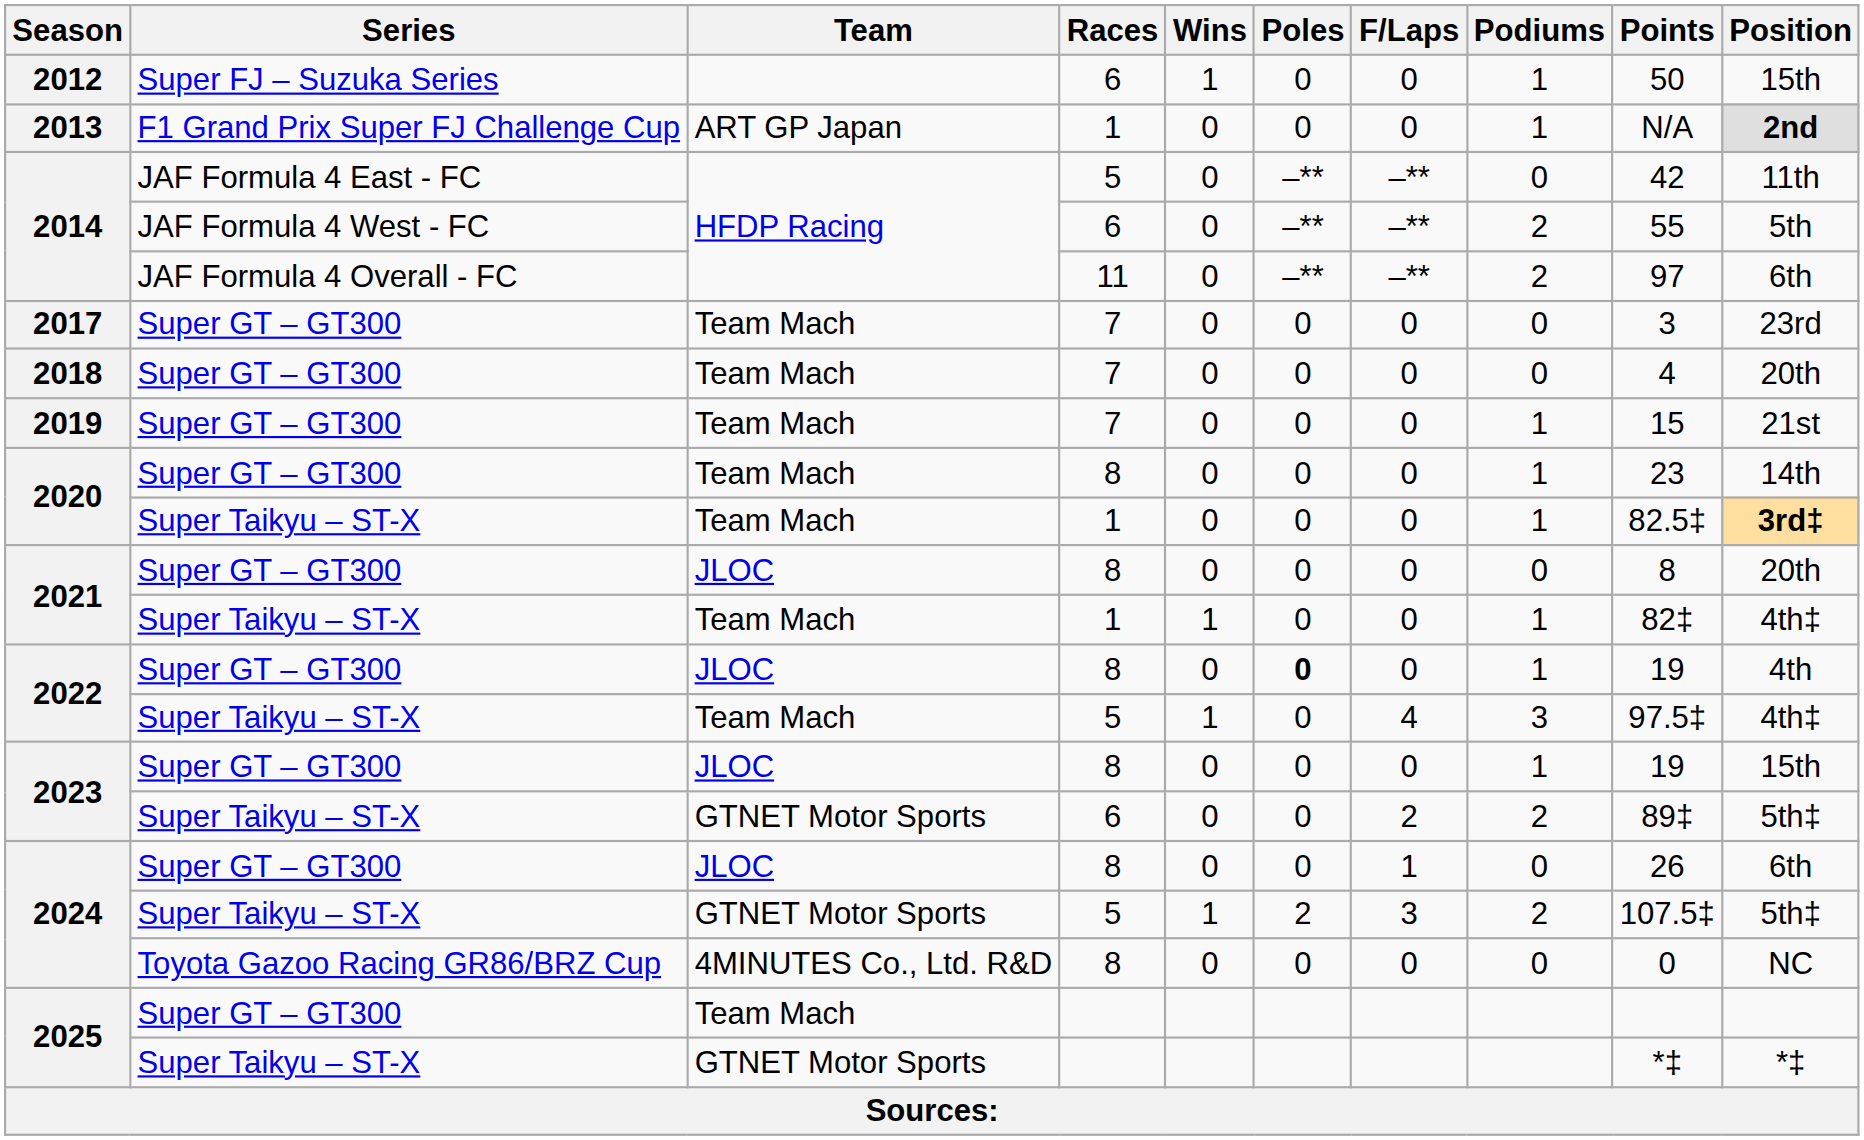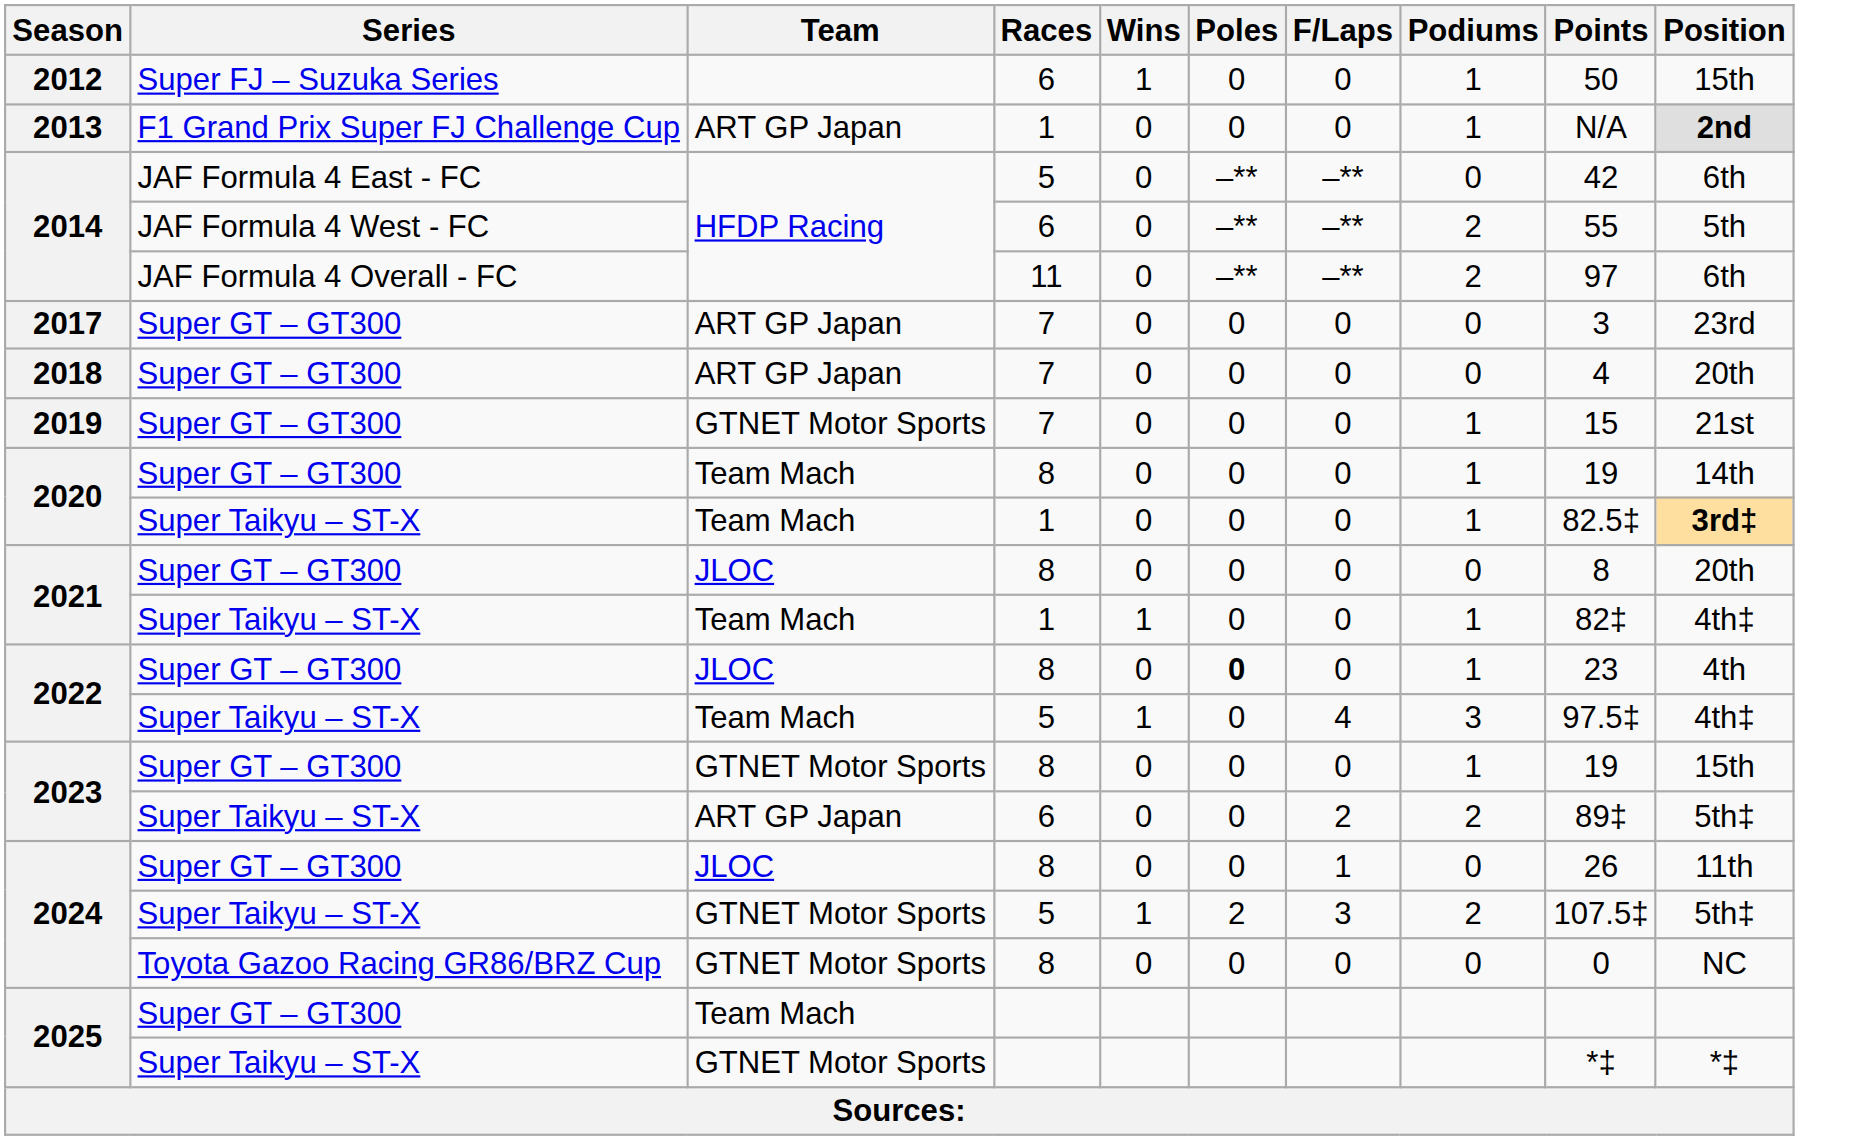2014 / JAF Formula 4 East - FC | Position: 11th -> 6th
2017 | Team: Team Mach -> ART GP Japan
2018 | Team: Team Mach -> ART GP Japan
2019 | Team: Team Mach -> GTNET Motor Sports
2020 / Super GT – GT300 | Points: 23 -> 19
2022 / Super GT – GT300 | Points: 19 -> 23
2023 / Super GT – GT300 | Team: JLOC -> GTNET Motor Sports
2023 / Super Taikyu – ST-X | Team: GTNET Motor Sports -> ART GP Japan
2024 / Super GT – GT300 | Position: 6th -> 11th
2024 / Toyota Gazoo Racing GR86/BRZ Cup | Team: 4MINUTES Co., Ltd. R&D -> GTNET Motor Sports
